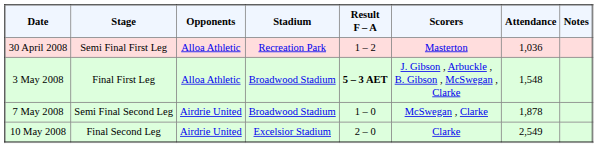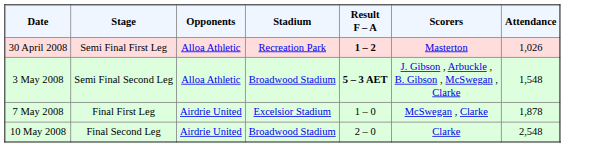- column: Notes
30 April 2008 | Result F – A: normal -> bold
30 April 2008 | Attendance: 1,036 -> 1,026
3 May 2008 | Stage: Final First Leg -> Semi Final Second Leg
7 May 2008 | Stage: Semi Final Second Leg -> Final First Leg
7 May 2008 | Stadium: Broadwood Stadium -> Excelsior Stadium
10 May 2008 | Stadium: Excelsior Stadium -> Broadwood Stadium
10 May 2008 | Attendance: 2,549 -> 2,548
